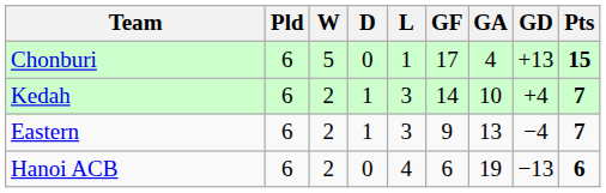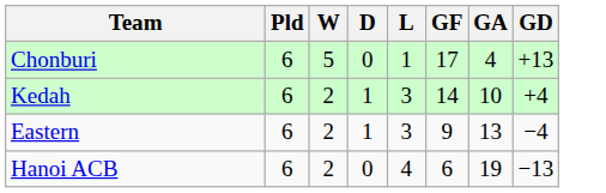- column: Pts | 15 | 7 | 7 | 6
